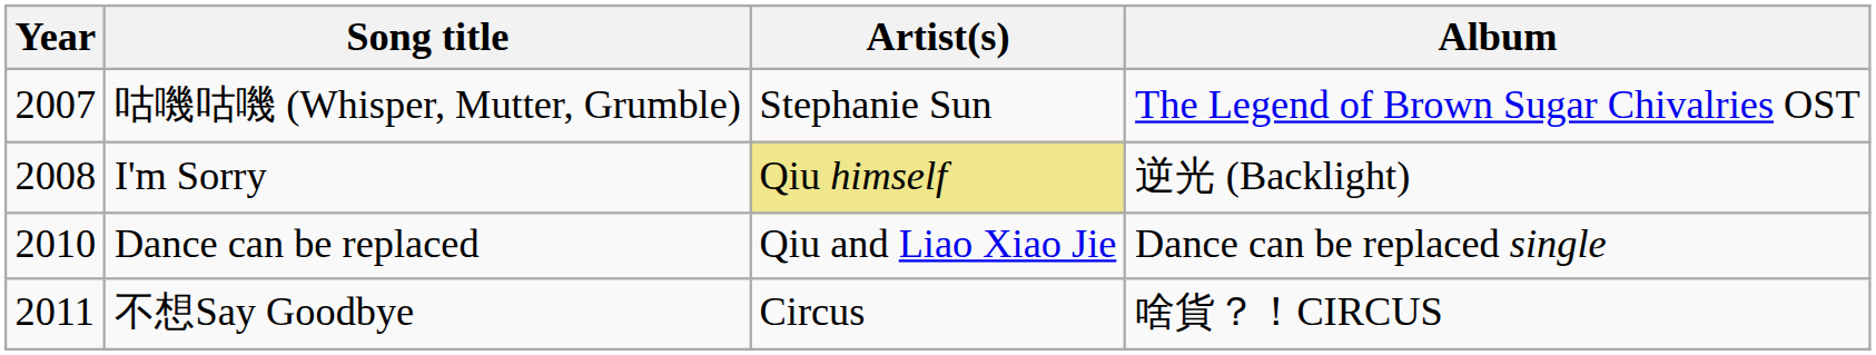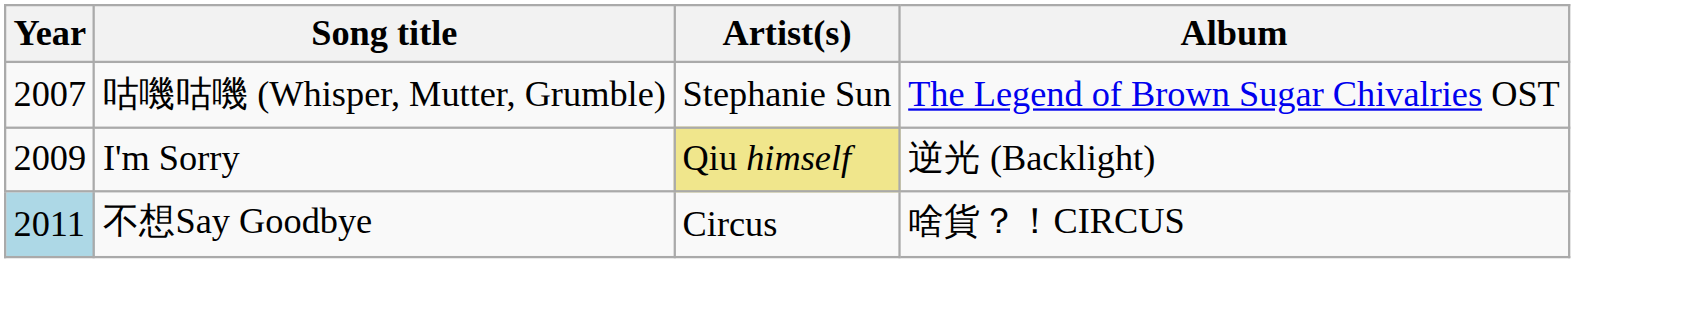I'm Sorry | Year: 2008 -> 2009
- row: 2010 | Dance can be replaced | Qiu and Liao Xiao Jie | Dance can be replaced single
不想Say Goodbye | Year: no background -> lightblue background
